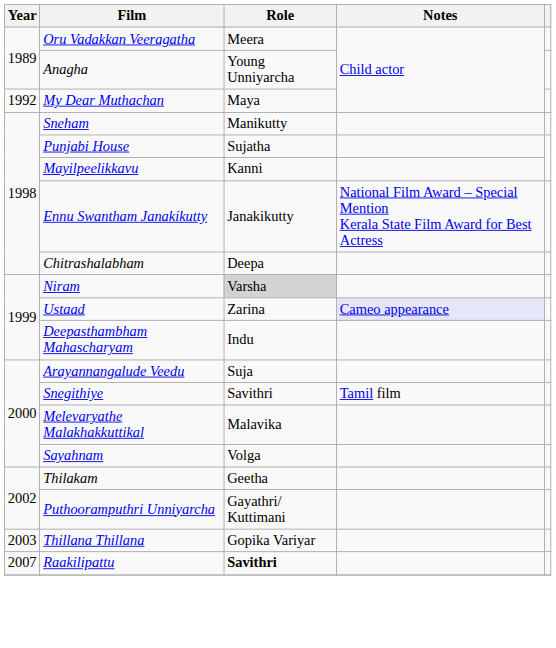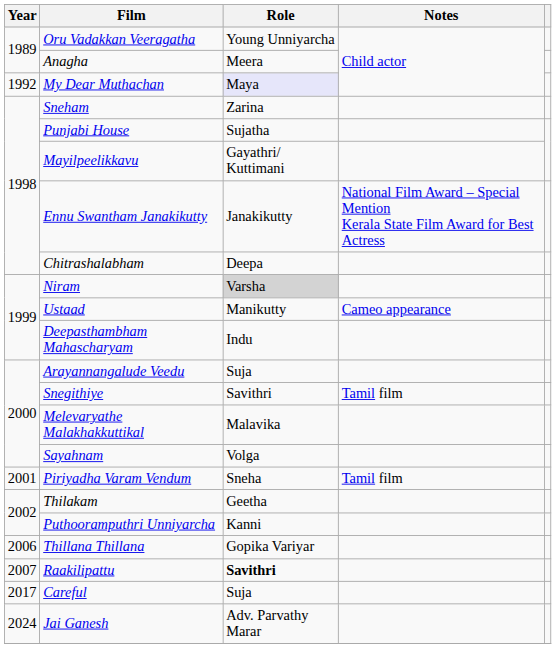Oru Vadakkan Veeragatha | Role: Meera -> Young Unniyarcha
Anagha | Role: Young Unniyarcha -> Meera
My Dear Muthachan | Role: no background -> lavender background
Sneham | Role: Manikutty -> Zarina
Mayilpeelikkavu | Role: Kanni -> Gayathri/ Kuttimani
Ustaad | Role: Zarina -> Manikutty
Ustaad | Notes: lavender background -> no background
+ row: 2001 | Piriyadha Varam Vendum | Sneha | Tamil film
Puthooramputhri Unniyarcha | Role: Gayathri/ Kuttimani -> Kanni
Thillana Thillana | Year: 2003 -> 2006
+ row: 2017 | Careful | Suja
+ row: 2024 | Jai Ganesh | Adv. Parvathy Marar
